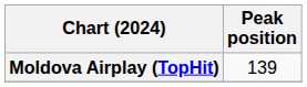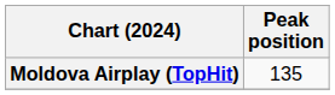Moldova Airplay (TopHit) | Peak position: 139 -> 135
